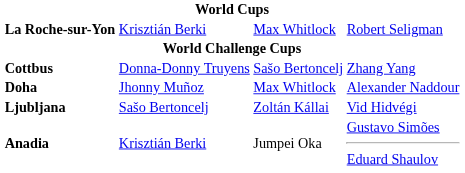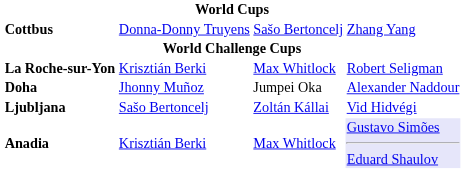rows swapped: La Roche-sur-Yon <-> Cottbus
Doha | column 3: Max Whitlock -> Jumpei Oka
Anadia | column 3: Jumpei Oka -> Max Whitlock
Anadia | column 4: no background -> lavender background
